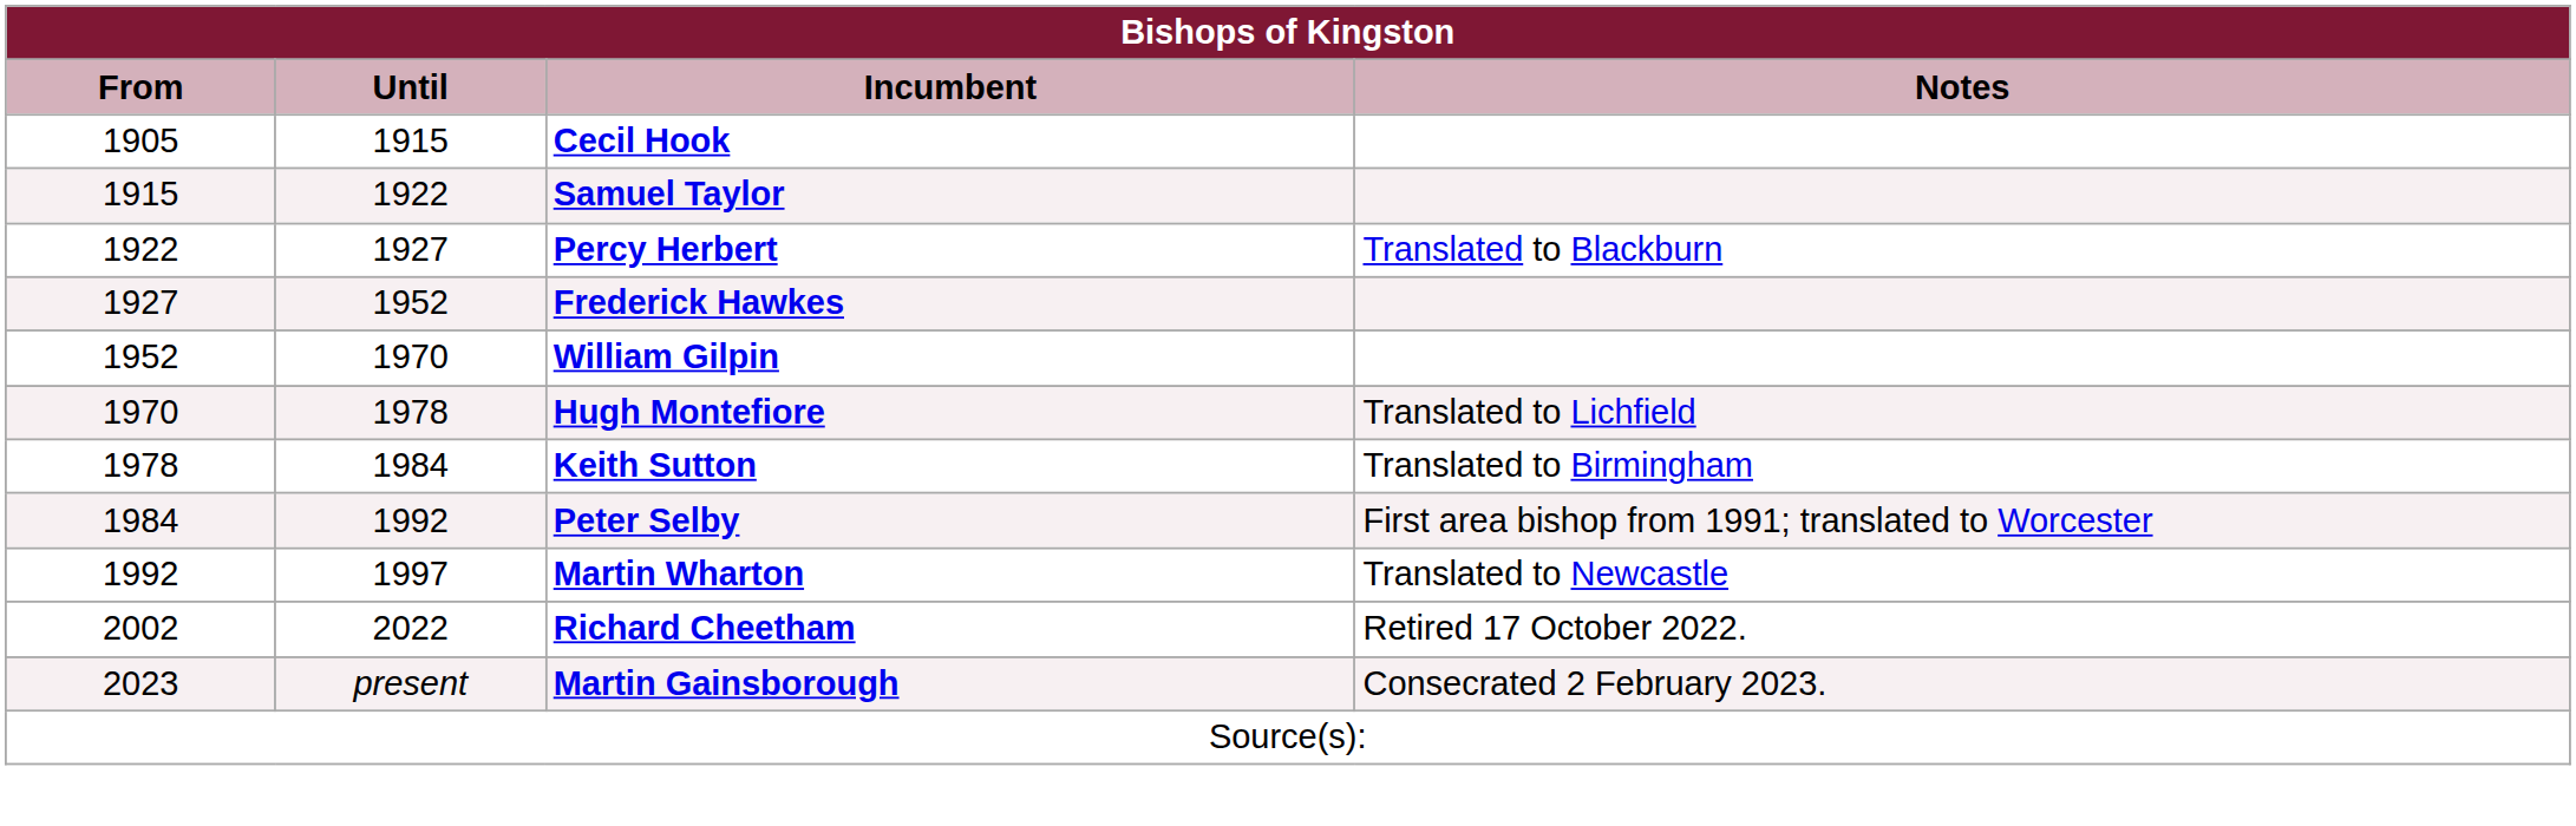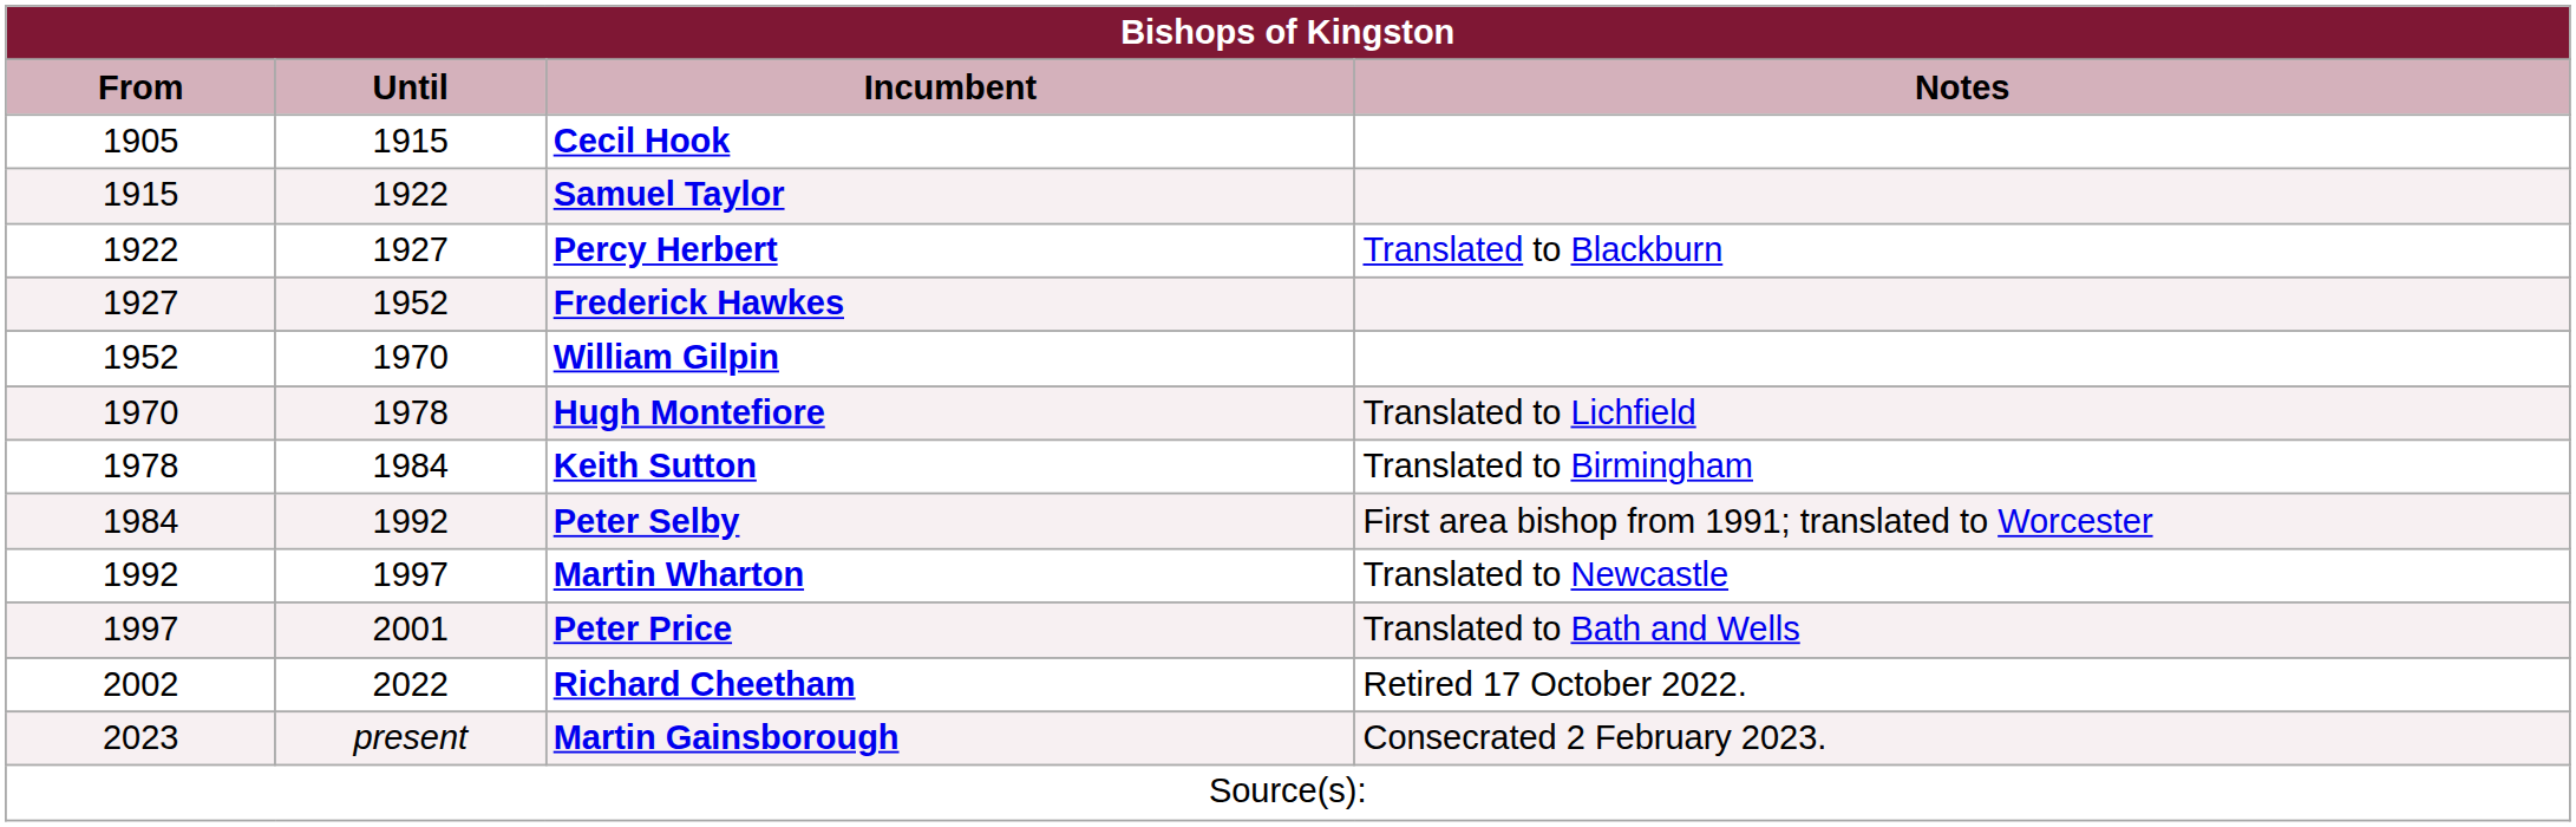+ row: 1997 | 2001 | Peter Price | Translated to Bath and Wells
